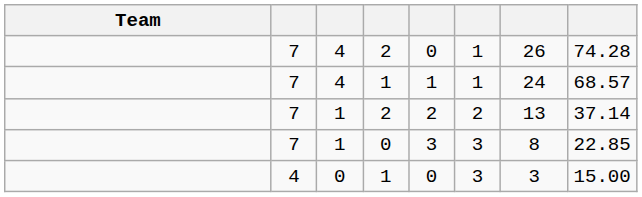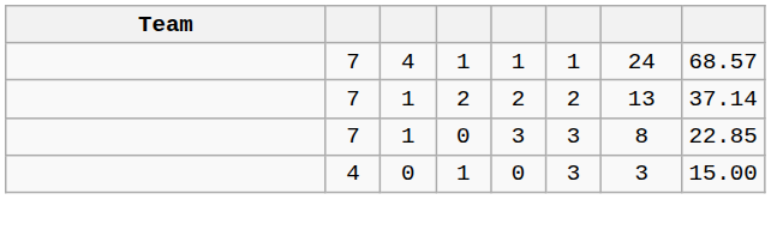- row: 7 | 4 | 2 | 0 | 1 | 26 | 74.28
